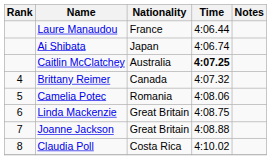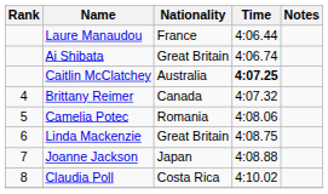Ai Shibata | Nationality: Japan -> Great Britain
Joanne Jackson | Nationality: Great Britain -> Japan
